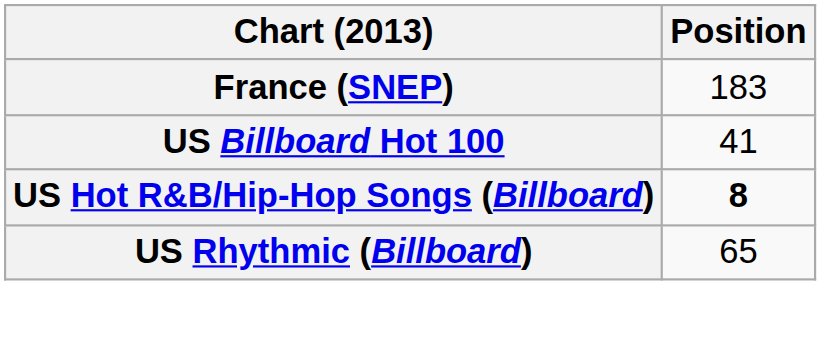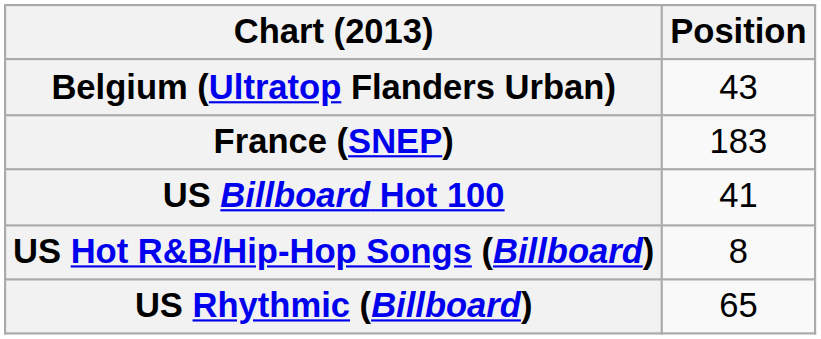+ row: Belgium (Ultratop Flanders Urban) | 43
US Hot R&B/Hip-Hop Songs (Billboard) | Position: bold -> normal
